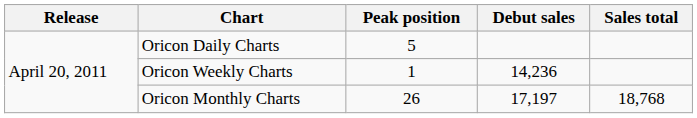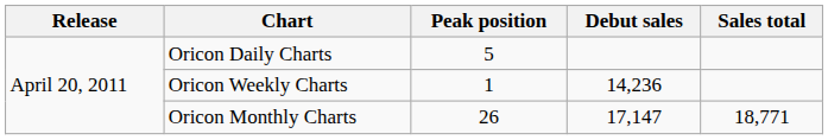Oricon Monthly Charts | Debut sales: 17,197 -> 17,147
Oricon Monthly Charts | Sales total: 18,768 -> 18,771
